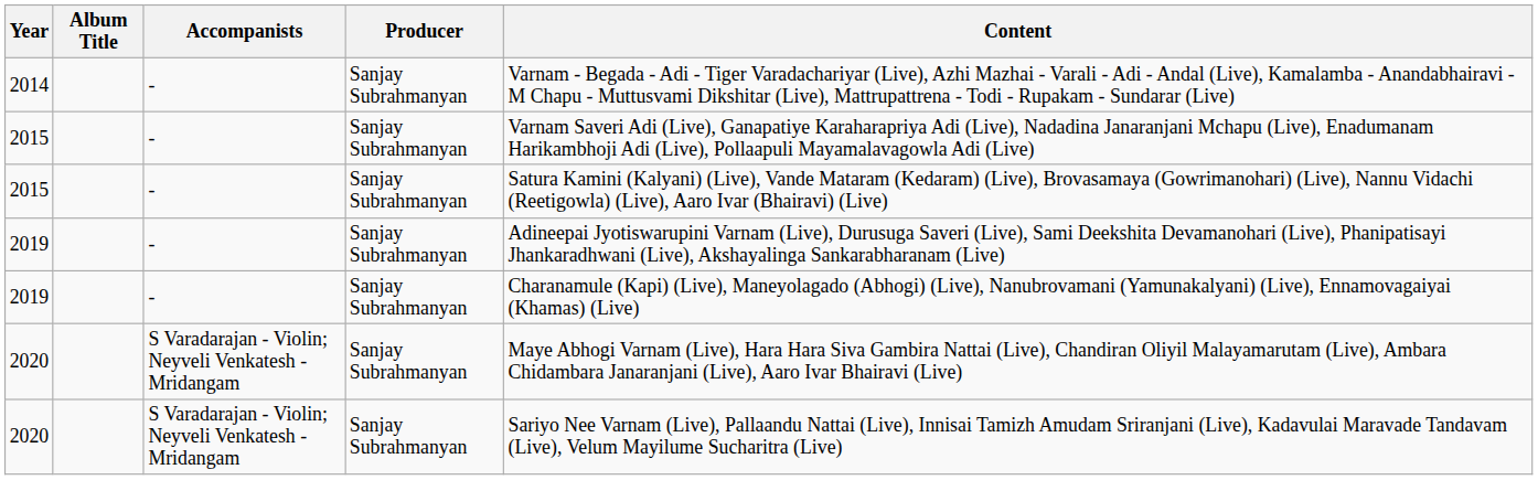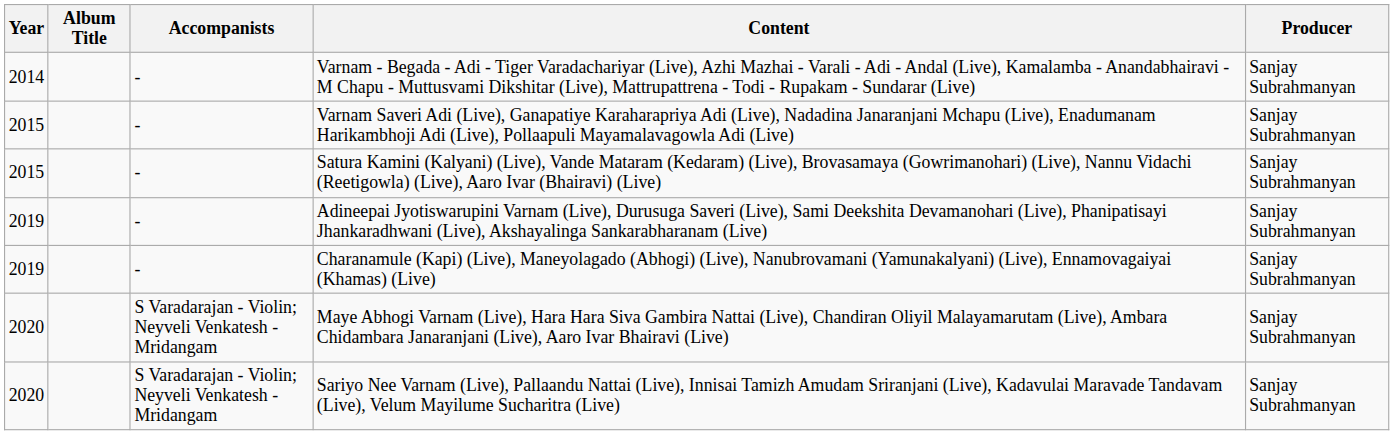columns swapped: Producer <-> Content
